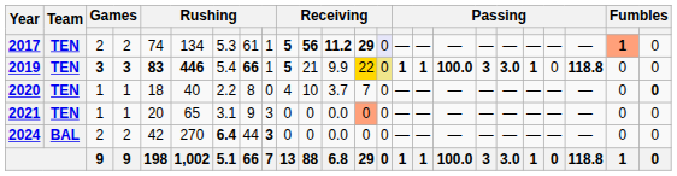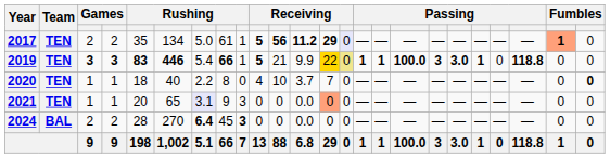2017 | column 5: 74 -> 35
2017 | column 7: 5.3 -> 5.0
2021 | column 7: no background -> lavender background
2024 | column 5: 42 -> 28
2024 | column 8: 44 -> 45
